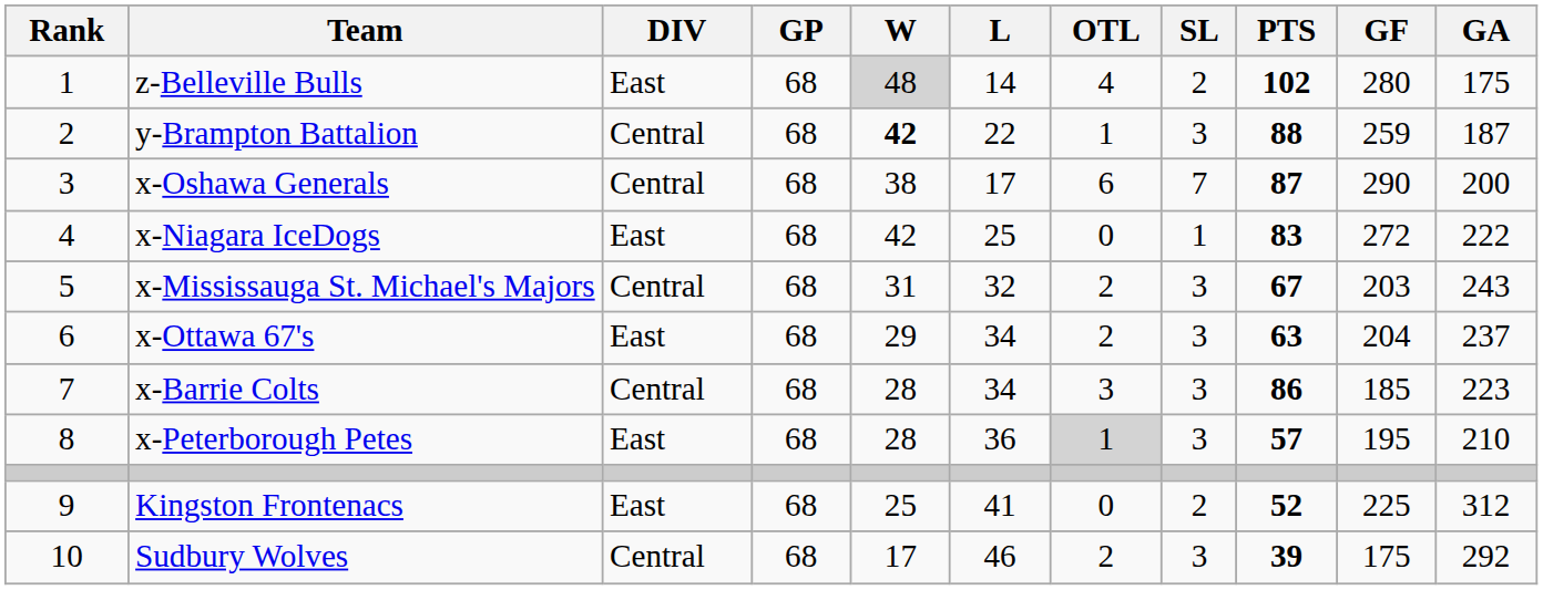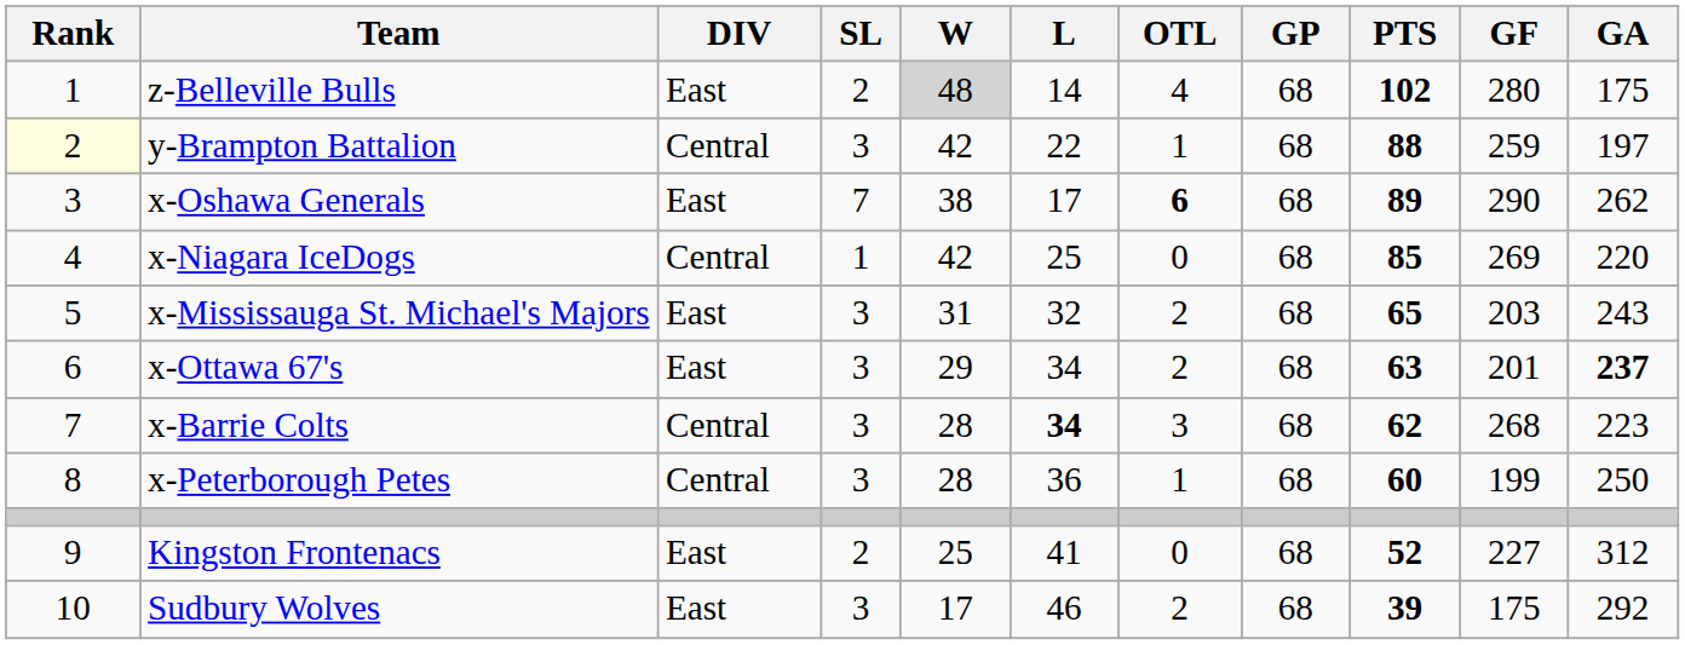columns swapped: GP <-> SL
y-Brampton Battalion | Rank: no background -> lightyellow background
y-Brampton Battalion | W: bold -> normal
y-Brampton Battalion | GA: 187 -> 197
x-Oshawa Generals | DIV: Central -> East
x-Oshawa Generals | OTL: normal -> bold
x-Oshawa Generals | PTS: 87 -> 89
x-Oshawa Generals | GA: 200 -> 262
x-Niagara IceDogs | DIV: East -> Central
x-Niagara IceDogs | PTS: 83 -> 85
x-Niagara IceDogs | GF: 272 -> 269
x-Niagara IceDogs | GA: 222 -> 220
x-Mississauga St. Michael's Majors | DIV: Central -> East
x-Mississauga St. Michael's Majors | PTS: 67 -> 65
x-Ottawa 67's | GF: 204 -> 201
x-Ottawa 67's | GA: normal -> bold
x-Barrie Colts | L: normal -> bold
x-Barrie Colts | PTS: 86 -> 62
x-Barrie Colts | GF: 185 -> 268
x-Peterborough Petes | DIV: East -> Central
x-Peterborough Petes | OTL: lightgrey background -> no background
x-Peterborough Petes | PTS: 57 -> 60
x-Peterborough Petes | GF: 195 -> 199
x-Peterborough Petes | GA: 210 -> 250
Kingston Frontenacs | GF: 225 -> 227
Sudbury Wolves | DIV: Central -> East
